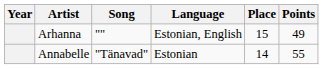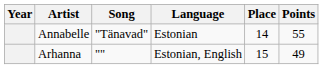rows swapped: Arhanna <-> Annabelle
